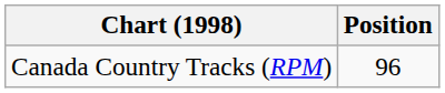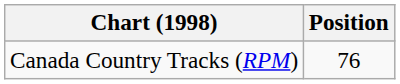Canada Country Tracks (RPM) | Position: 96 -> 76
